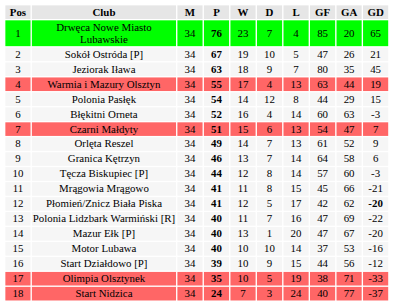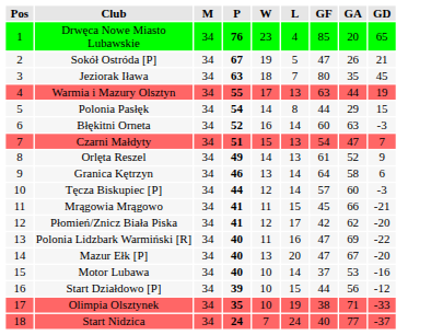- column: D | 7 | 10 | 9 | 4 | 12 | 4 | 6 | 7 | 7 | 8 | 8 | 5 | 7 | 1 | 10 | 9 | 5 | 3
Płomień/Znicz Biała Piska | GD: bold -> normal
